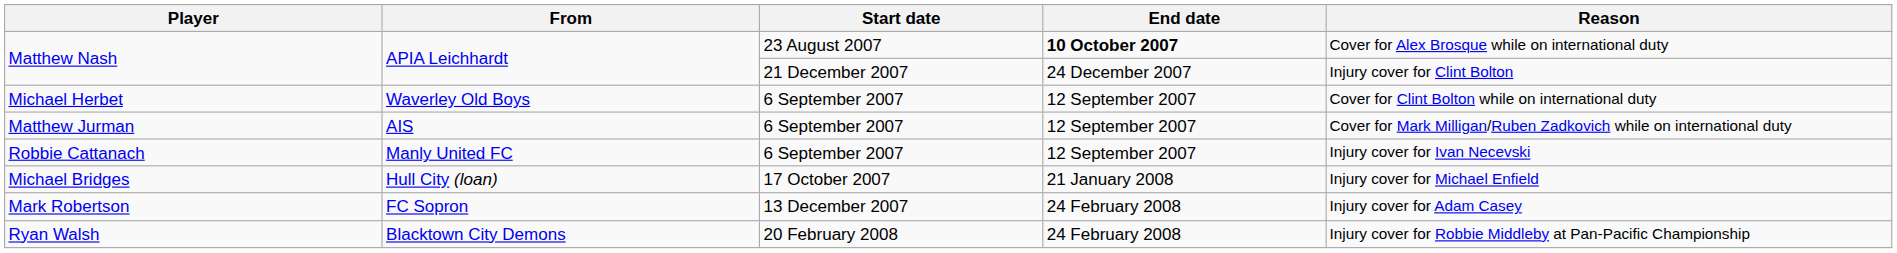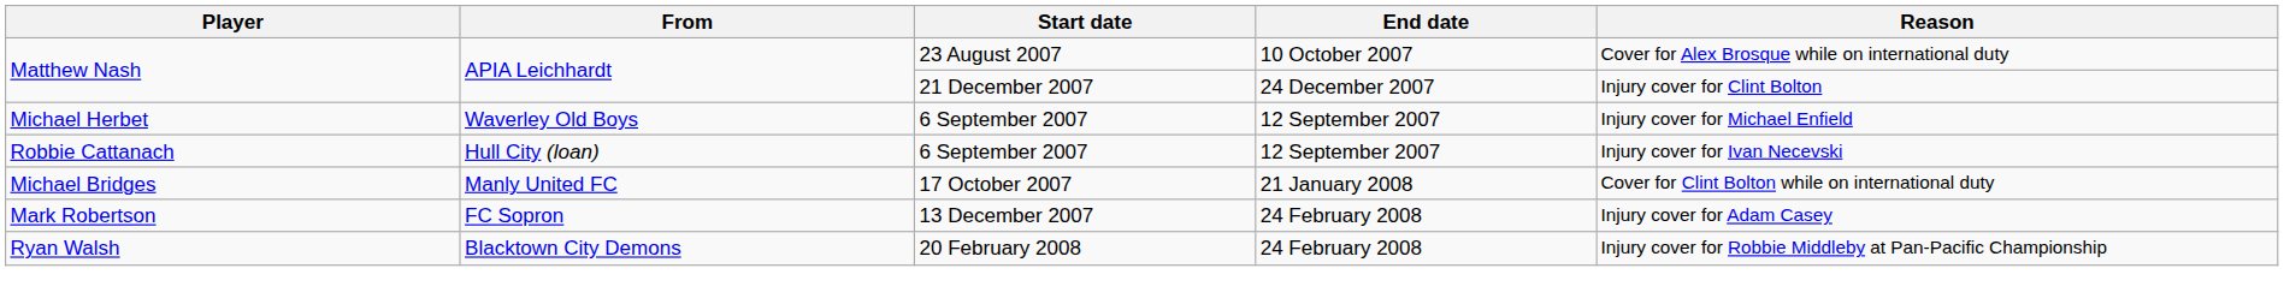Matthew Nash / 23 August 2007 | End date: bold -> normal
Michael Herbet | Reason: Cover for Clint Bolton while on international duty -> Injury cover for Michael Enfield
- row: Matthew Jurman | AIS | 6 September 2007 | 12 September 2007 | Cover for Mark Milligan/Ruben Zadkovich while on international duty
Robbie Cattanach | From: Manly United FC -> Hull City (loan)
Michael Bridges | From: Hull City (loan) -> Manly United FC
Michael Bridges | Reason: Injury cover for Michael Enfield -> Cover for Clint Bolton while on international duty
